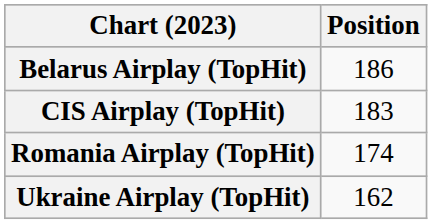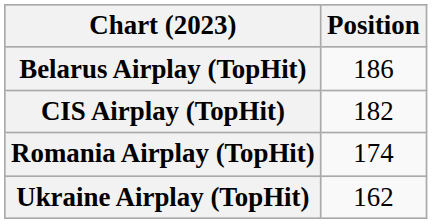CIS Airplay (TopHit) | Position: 183 -> 182
